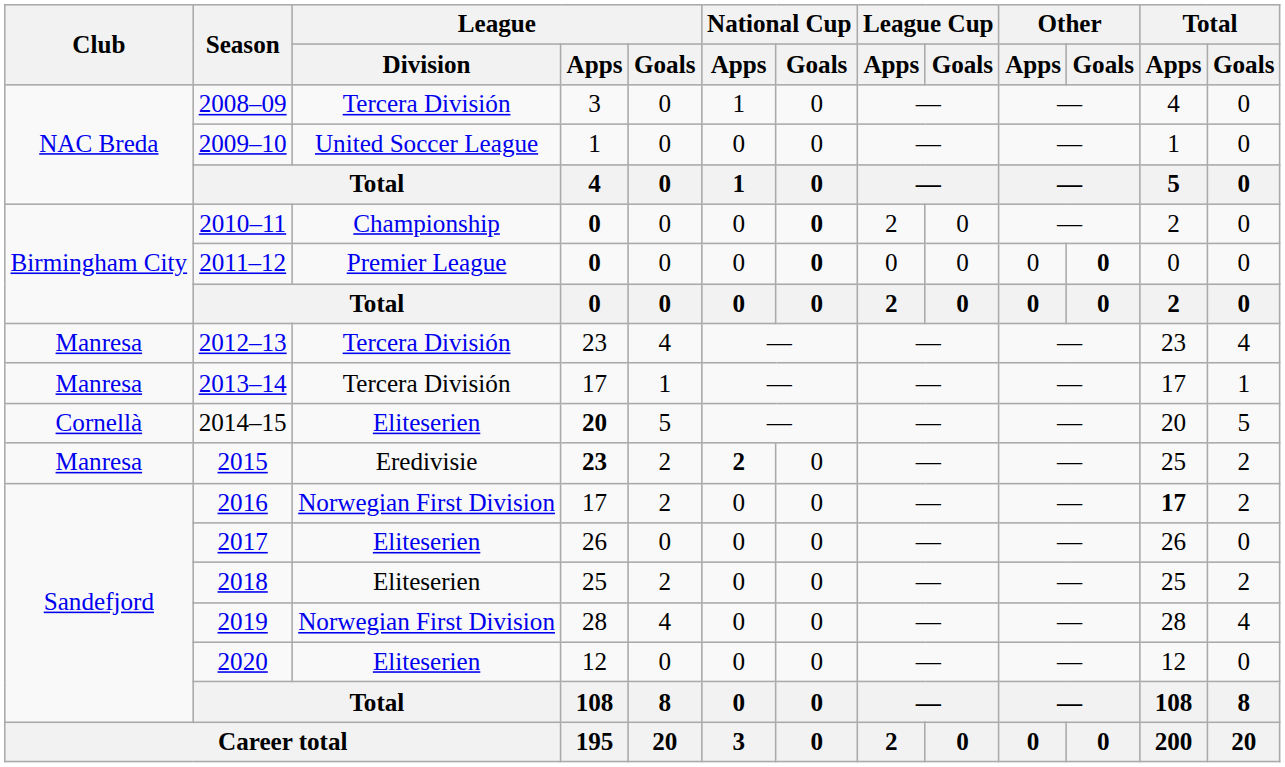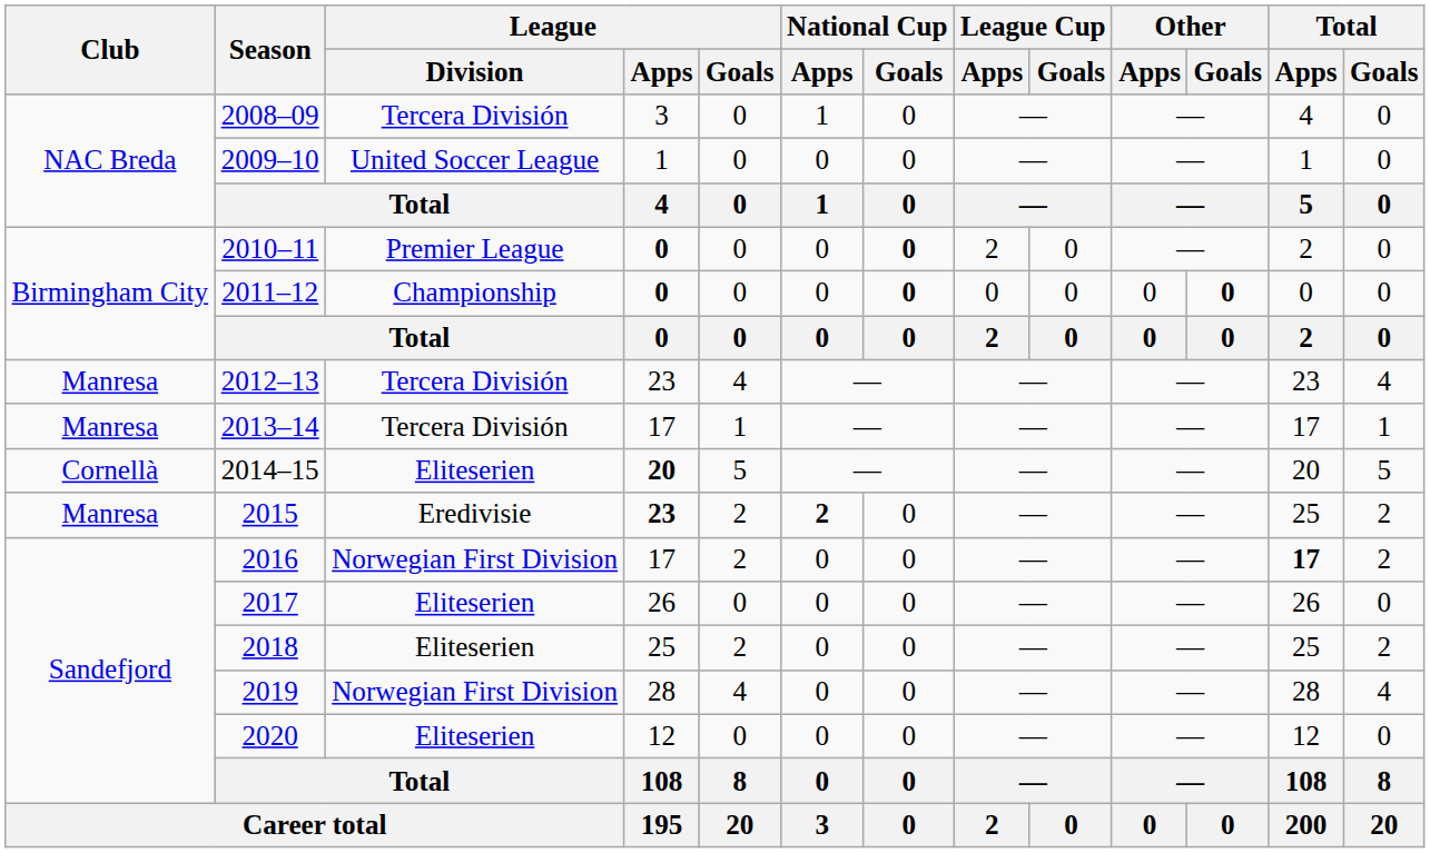2010–11 | League / Division: Championship -> Premier League
2011–12 | League / Division: Premier League -> Championship
